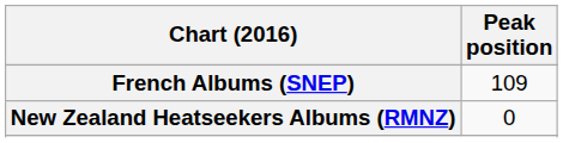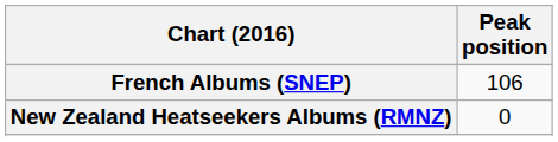French Albums (SNEP) | Peak position: 109 -> 106
